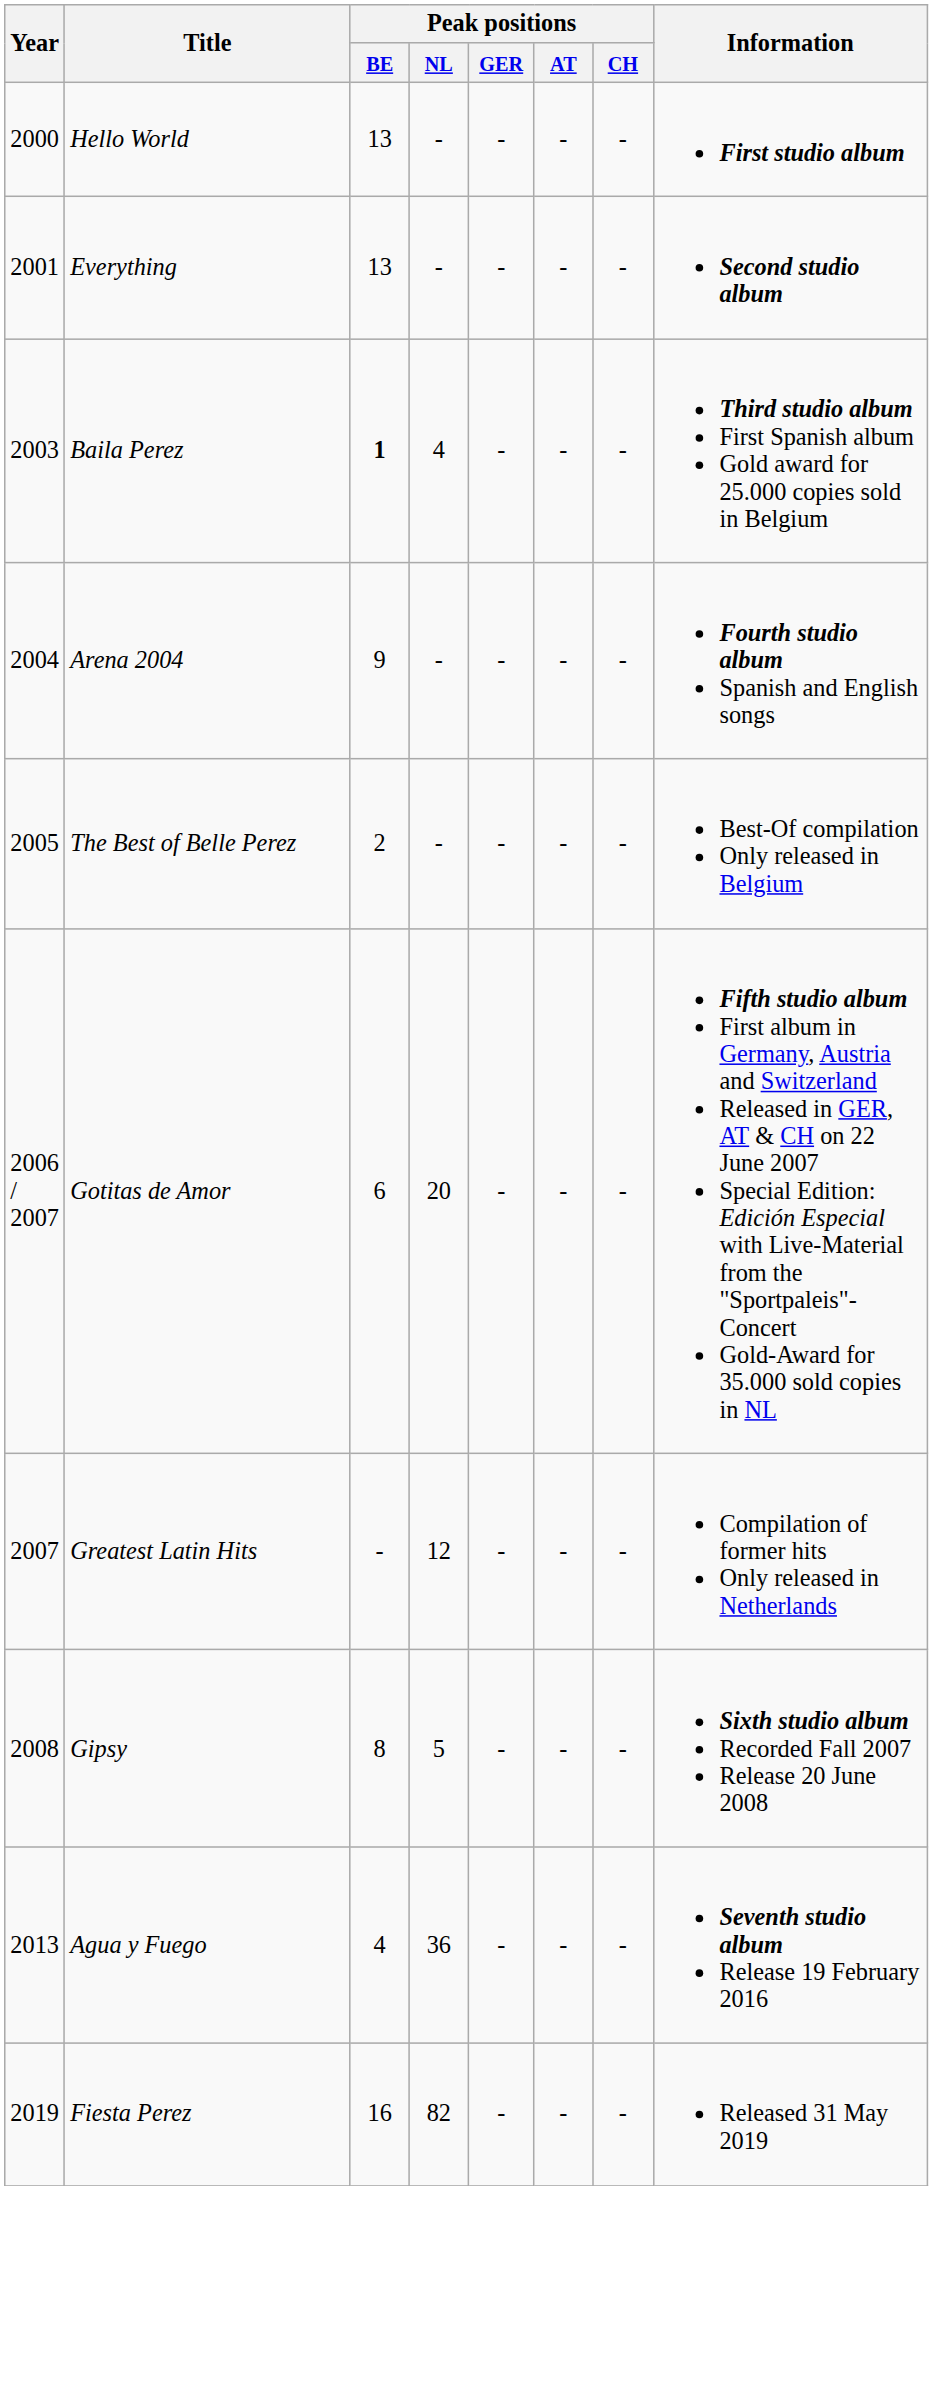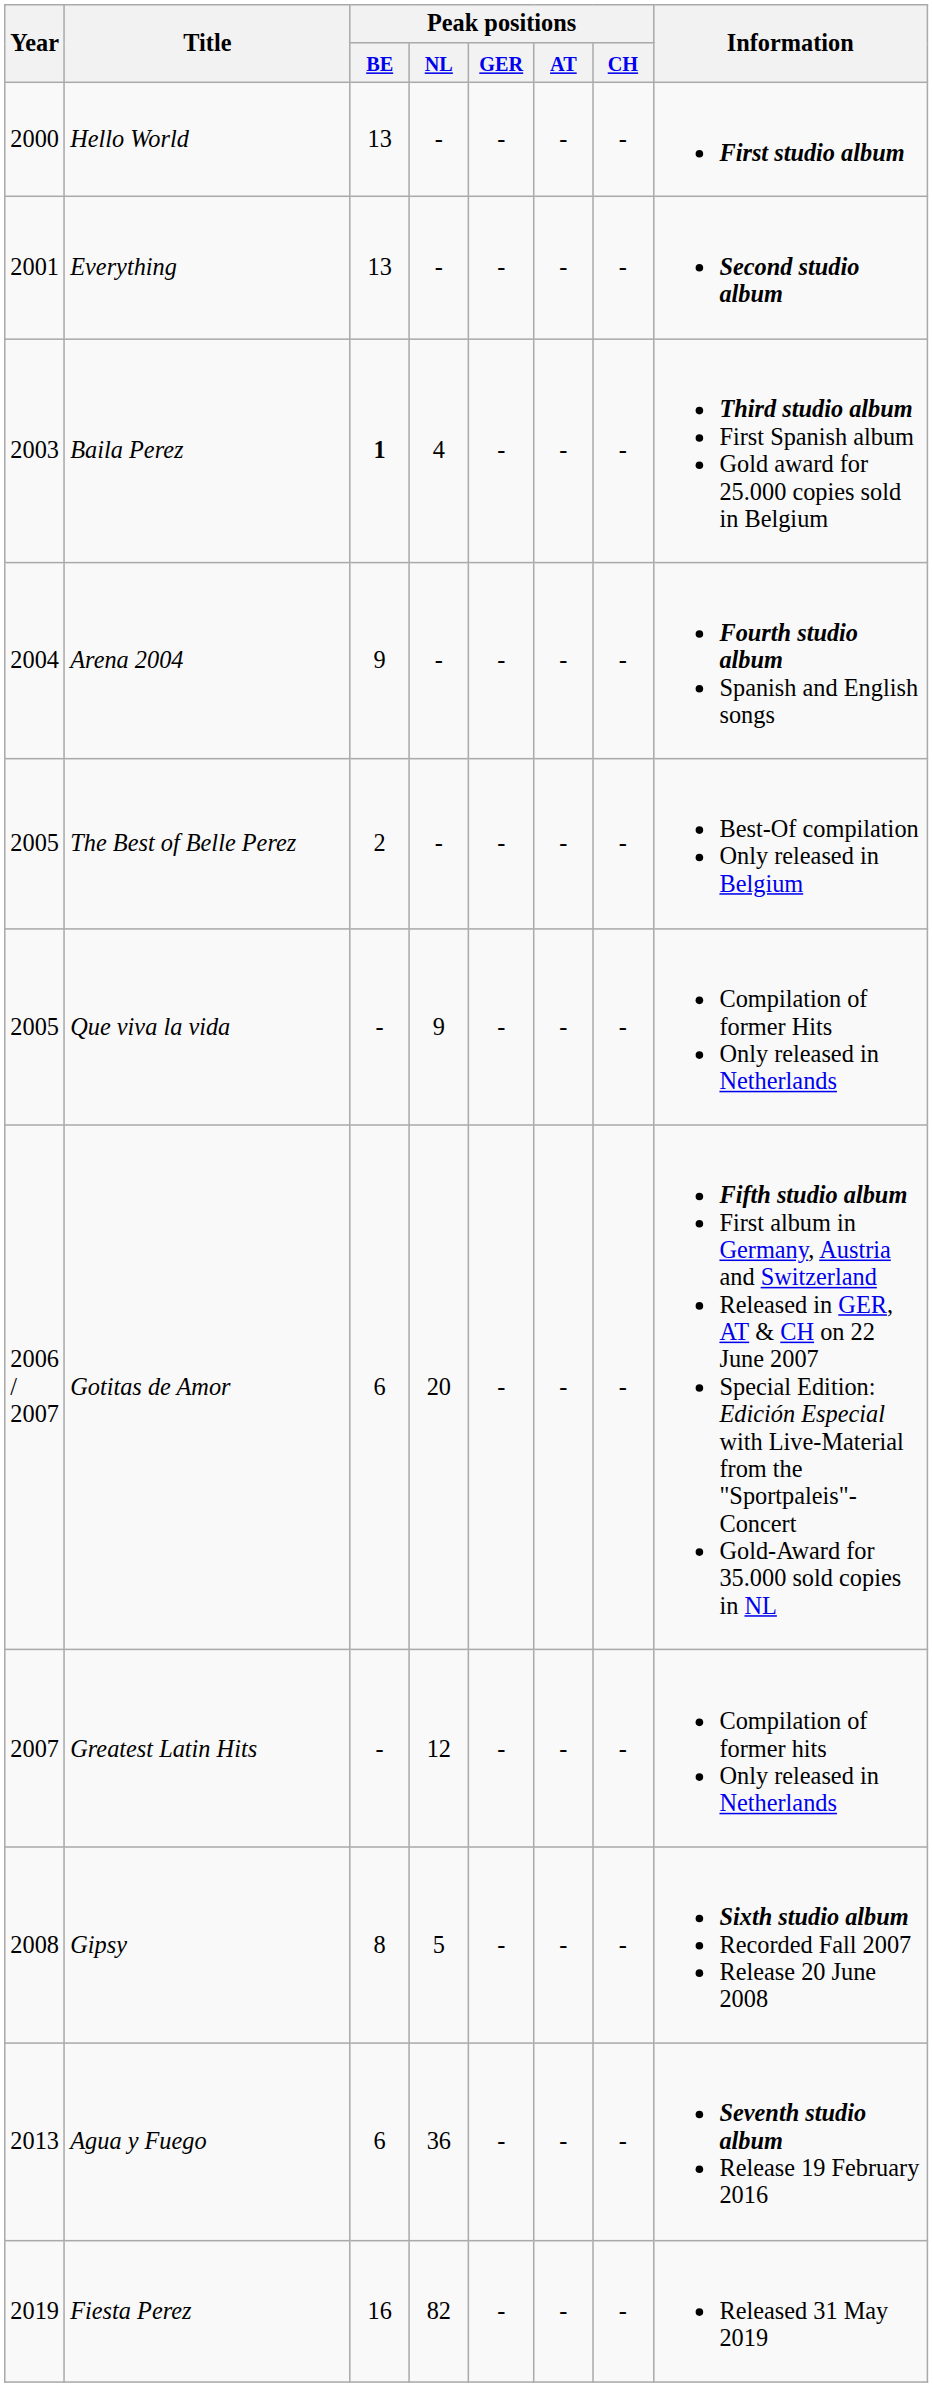+ row: 2005 | Que viva la vida | - | 9 | - | - | - | Compilation of former Hits Only released in Netherlands
Agua y Fuego | Peak positions / BE: 4 -> 6
